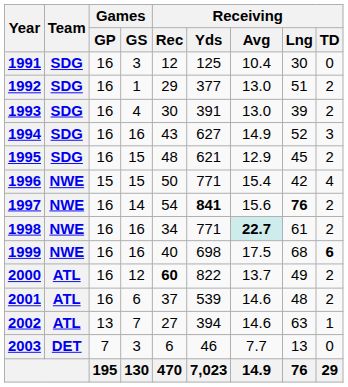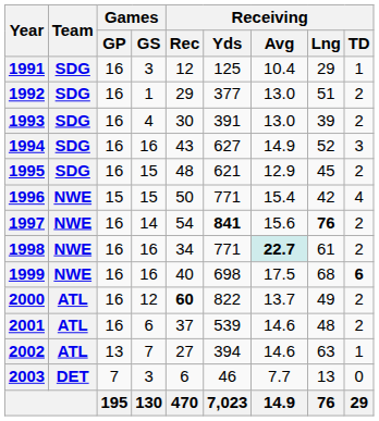1991 | Receiving / Lng: 30 -> 29
1991 | Receiving / TD: 0 -> 1
